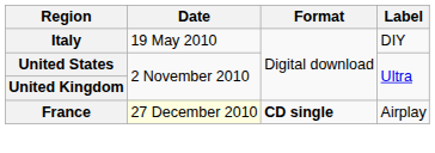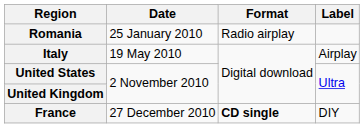+ row: Romania | 25 January 2010 | Radio airplay
Italy | Label: DIY -> Airplay
France | Date: lightyellow background -> no background
France | Label: Airplay -> DIY
